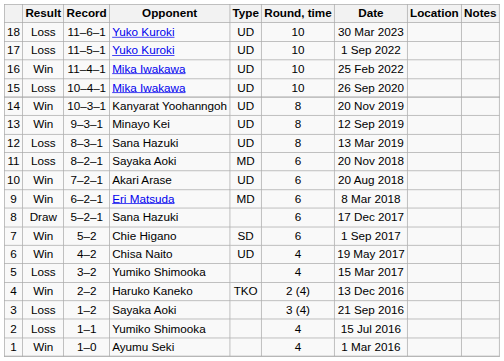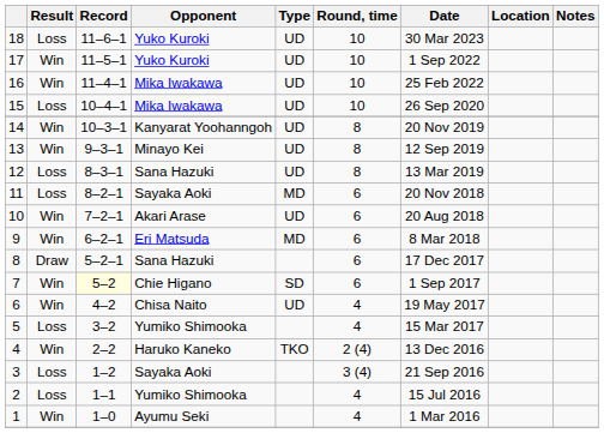17 | Result: Loss -> Win
7 | Record: no background -> lightyellow background
